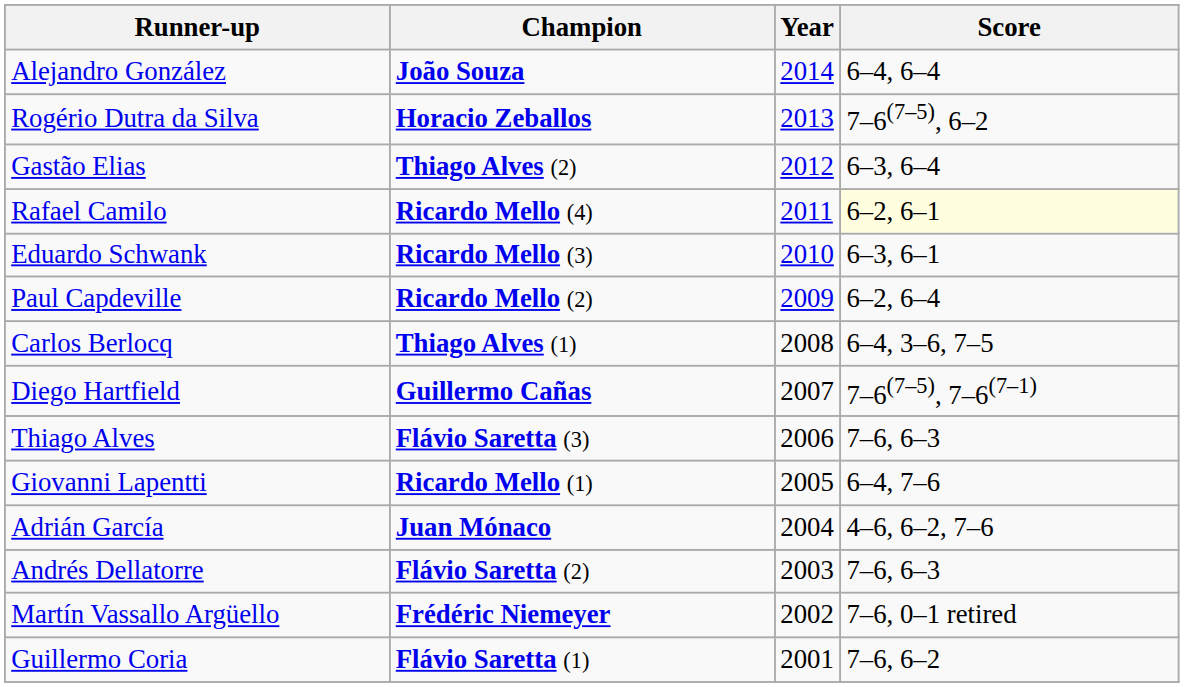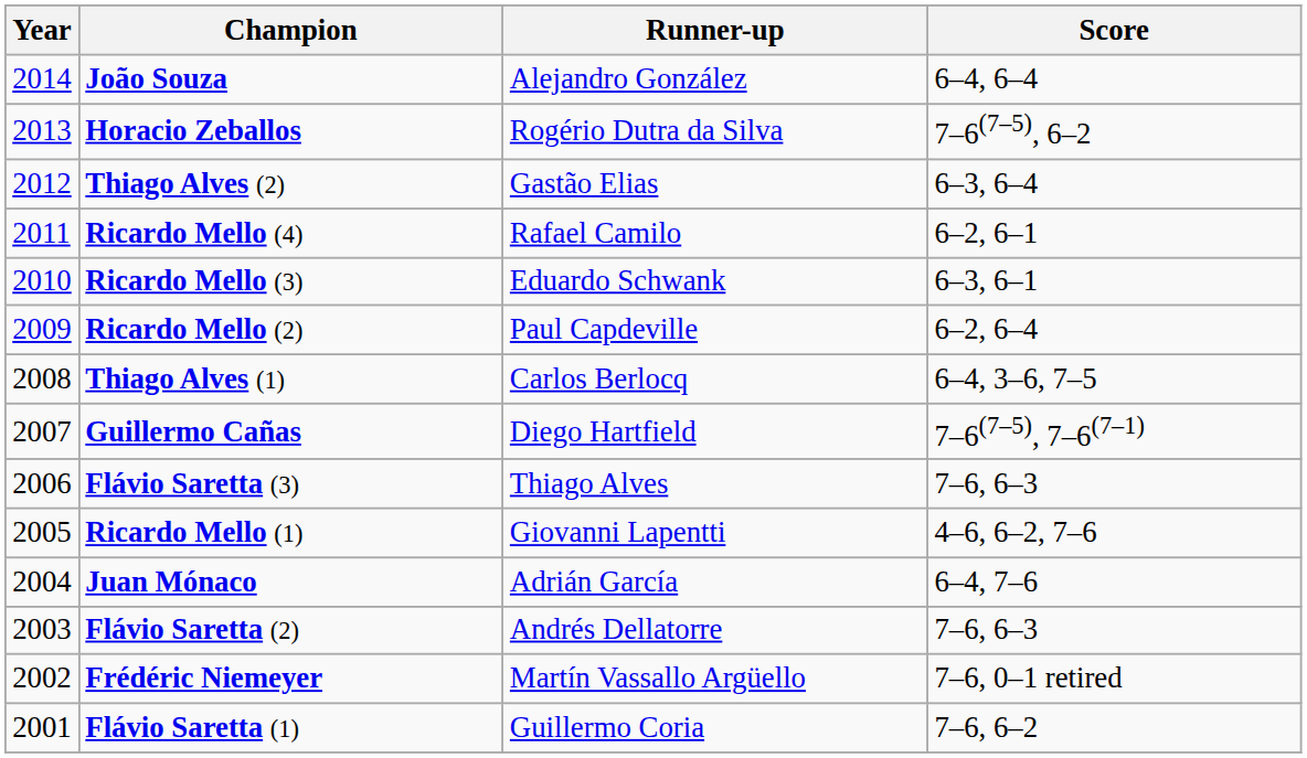columns swapped: Year <-> Runner-up
Ricardo Mello (4) | Score: lightyellow background -> no background
Ricardo Mello (1) | Score: 6–4, 7–6 -> 4–6, 6–2, 7–6
Juan Mónaco | Score: 4–6, 6–2, 7–6 -> 6–4, 7–6
